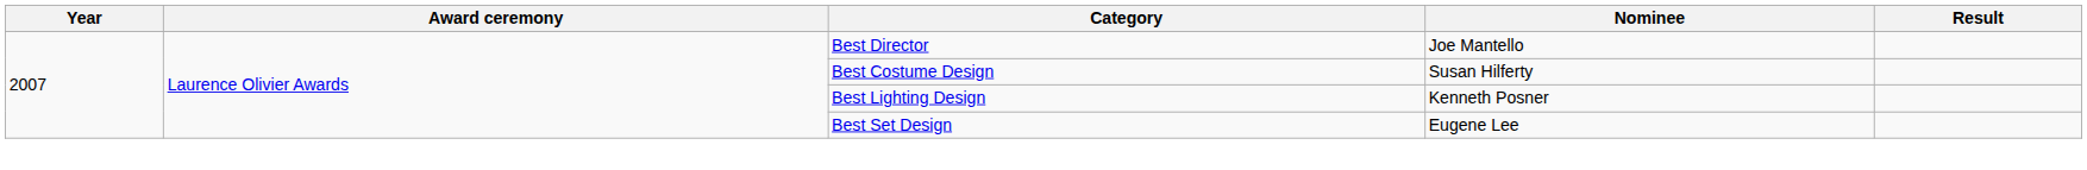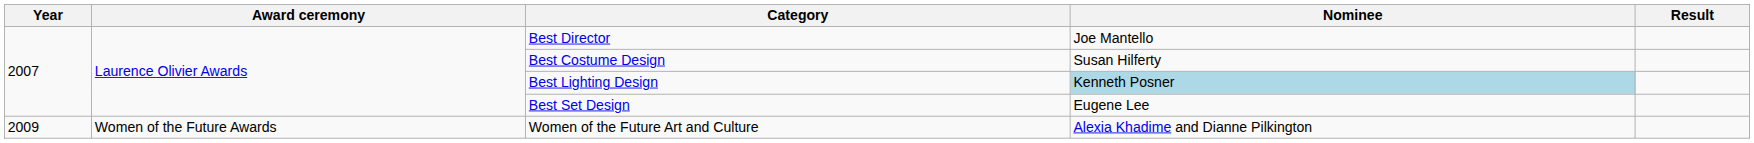Best Lighting Design | Nominee: no background -> lightblue background
+ row: 2009 | Women of the Future Awards | Women of the Future Art and Culture | Alexia Khadime and Dianne Pilkington
